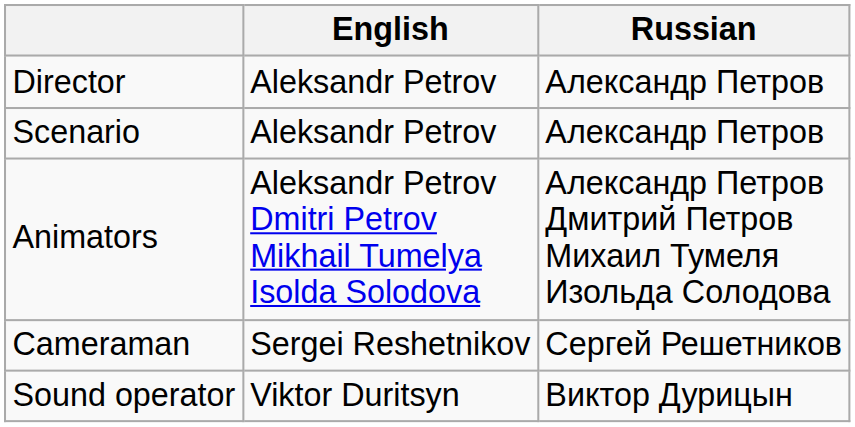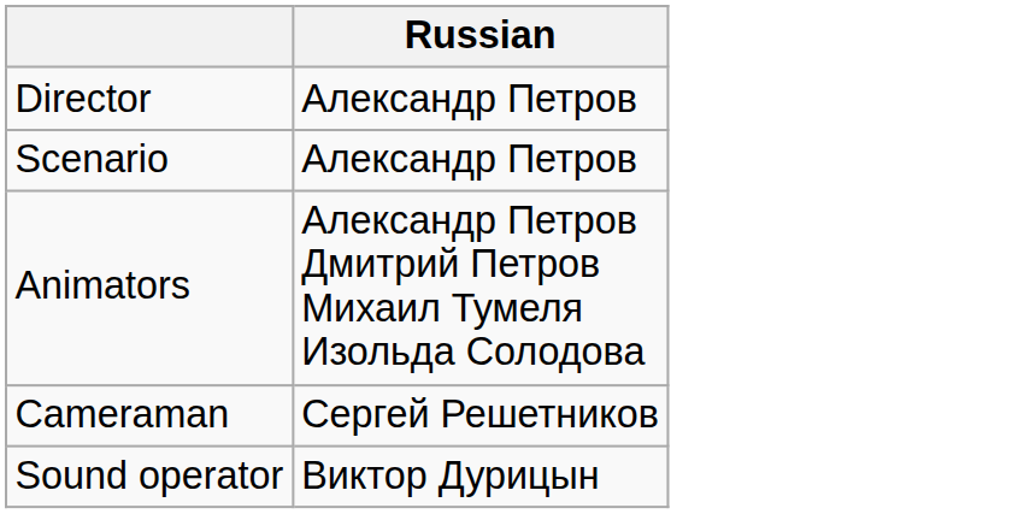- column: English | Aleksandr Petrov | Aleksandr Petrov | Aleksandr Petrov Dmitri Petrov Mikhail Tumelya Isolda Solodova | Sergei Reshetnikov | Viktor Duritsyn
